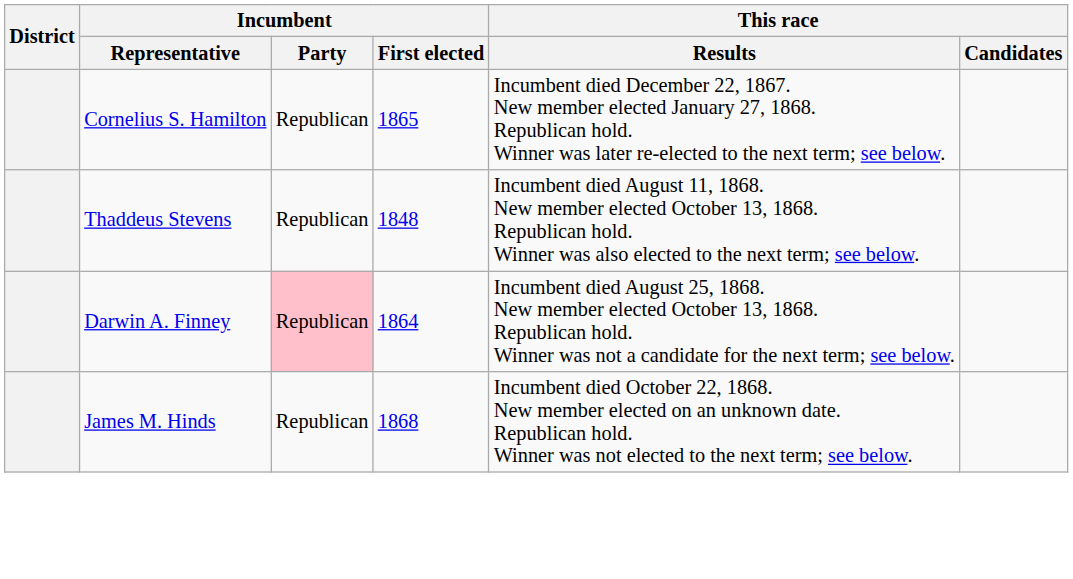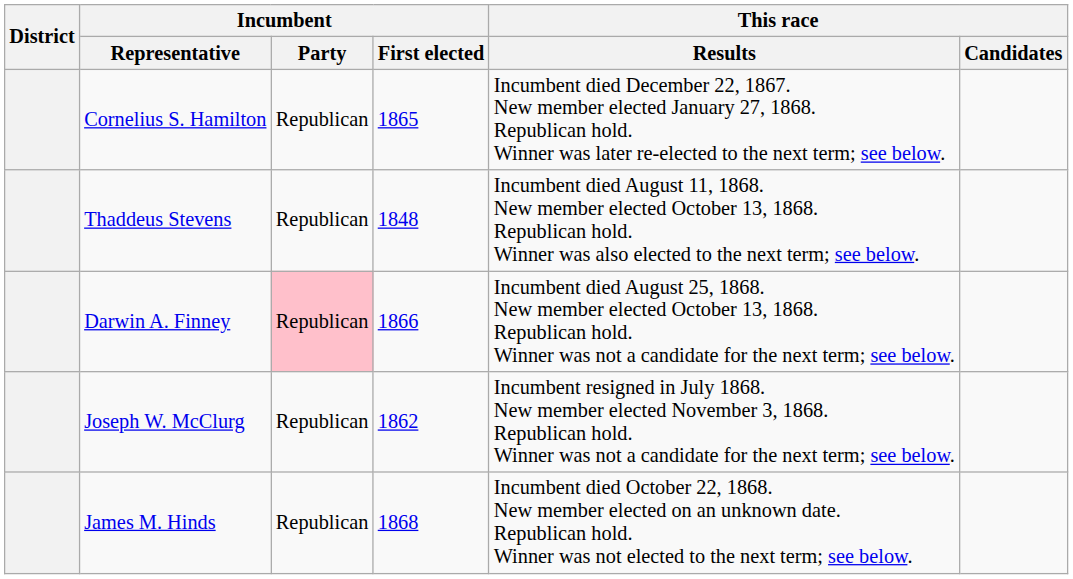Darwin A. Finney | Incumbent / First elected: 1864 -> 1866
+ row: Joseph W. McClurg | Republican | 1862 | Incumbent resigned in July 1868. New member elected November 3, 1868. Republican hold. Winner was not a candidate for the next term; see below.
